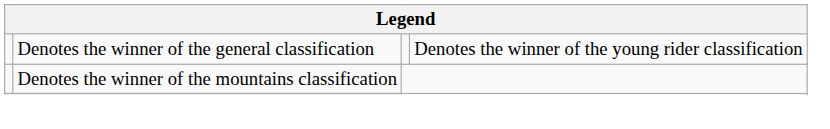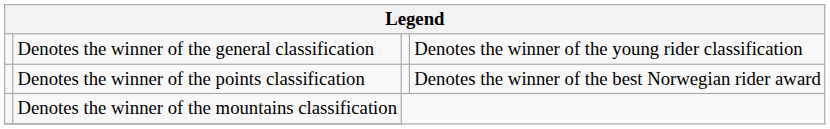+ row: Denotes the winner of the points classification | Denotes the winner of the best Norwegian rider award
